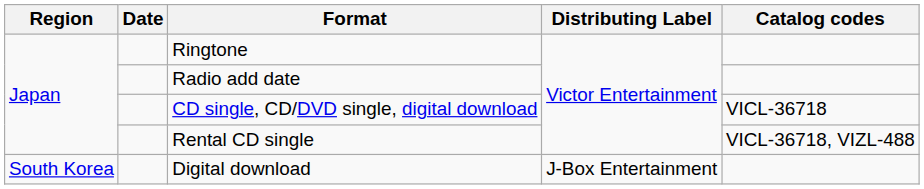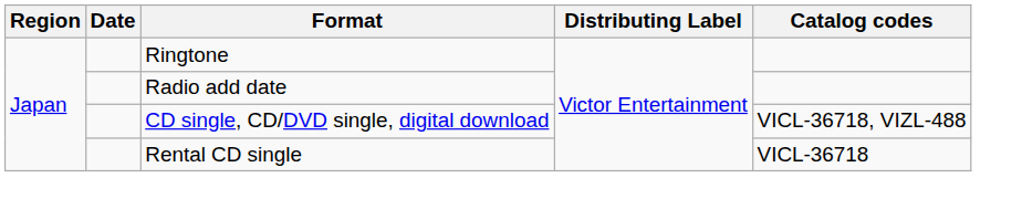CD single, CD/DVD single, digital download | Catalog codes: VICL-36718 -> VICL-36718, VIZL-488
Rental CD single | Catalog codes: VICL-36718, VIZL-488 -> VICL-36718
- row: South Korea | Digital download | J-Box Entertainment
